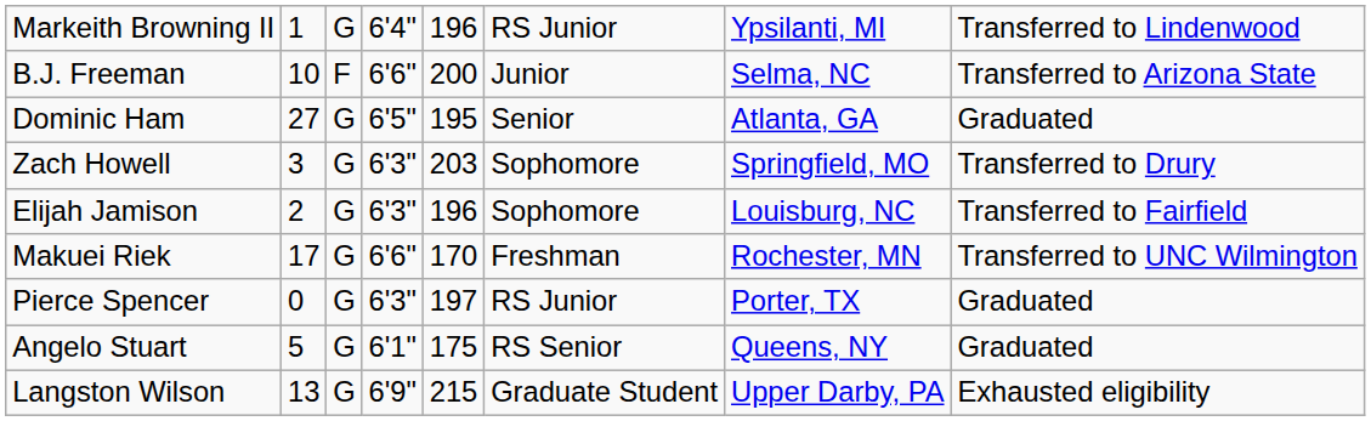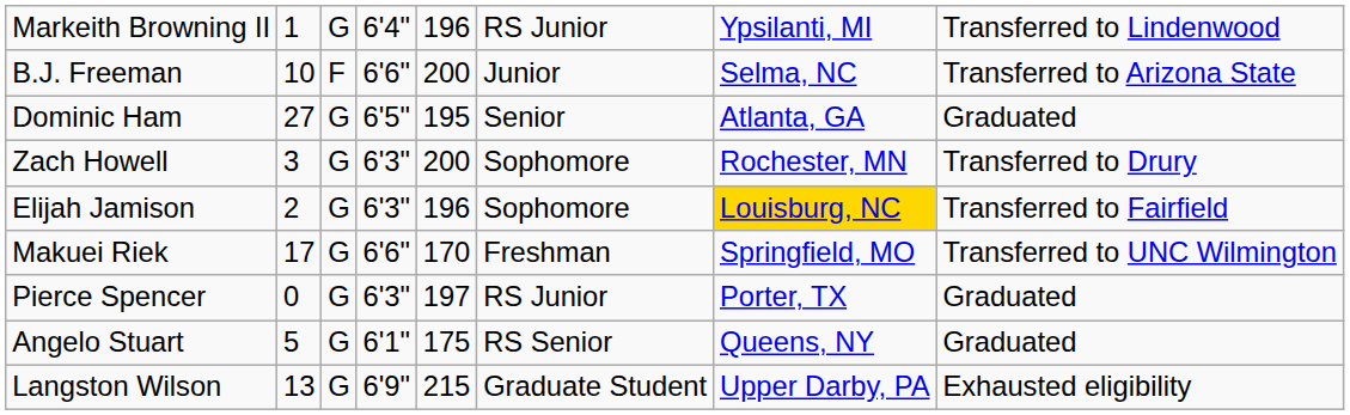Zach Howell | column 5: 203 -> 200
Zach Howell | column 7: Springfield, MO -> Rochester, MN
Elijah Jamison | column 7: no background -> gold background
Makuei Riek | column 7: Rochester, MN -> Springfield, MO
